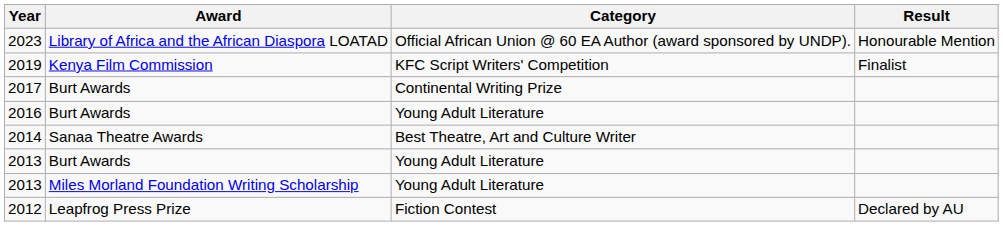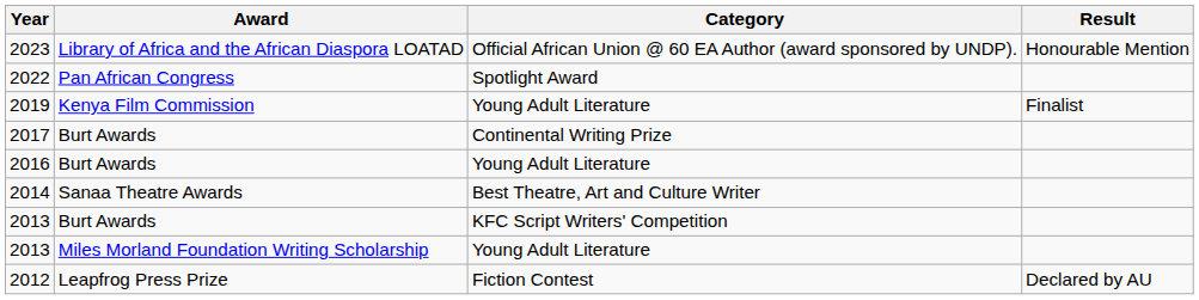+ row: 2022 | Pan African Congress | Spotlight Award
2019 | Category: KFC Script Writers' Competition -> Young Adult Literature
2013 / Burt Awards | Category: Young Adult Literature -> KFC Script Writers' Competition
